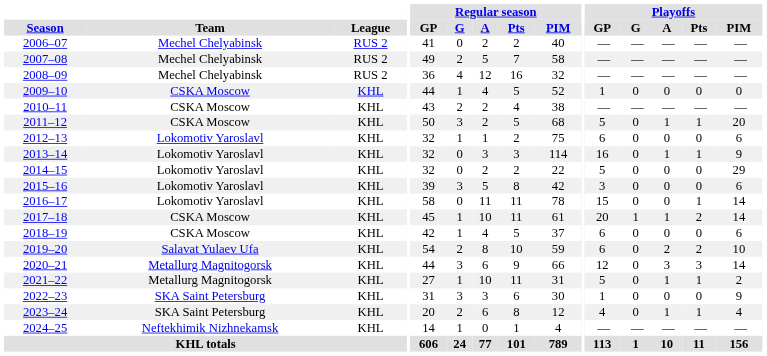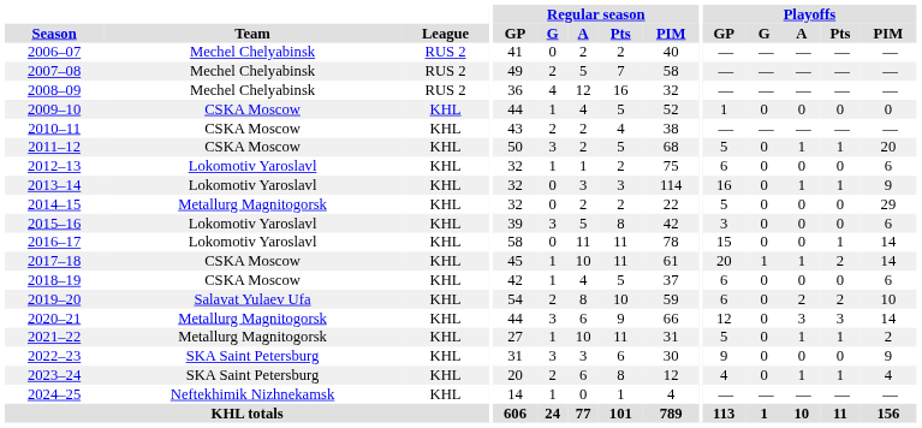2014–15 | Team: Lokomotiv Yaroslavl -> Metallurg Magnitogorsk
2022–23 | Playoffs / GP: 1 -> 9
